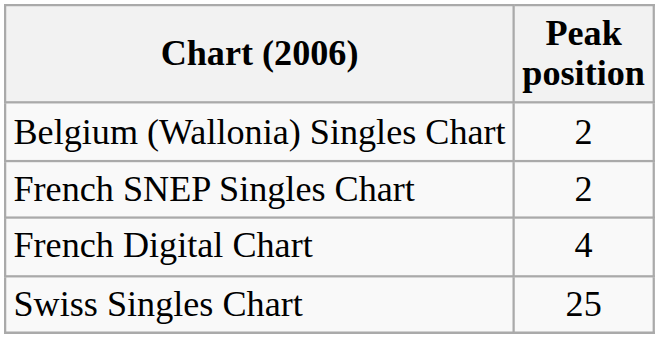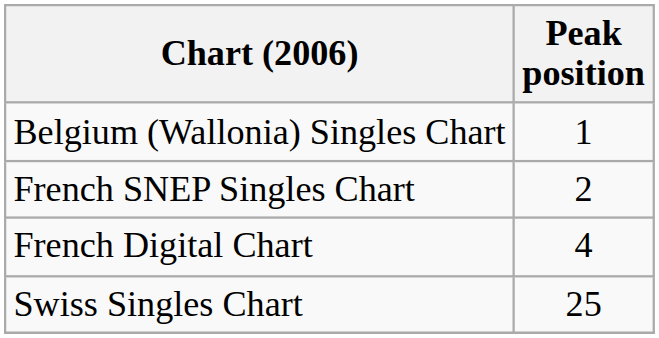Belgium (Wallonia) Singles Chart | Peak position: 2 -> 1
